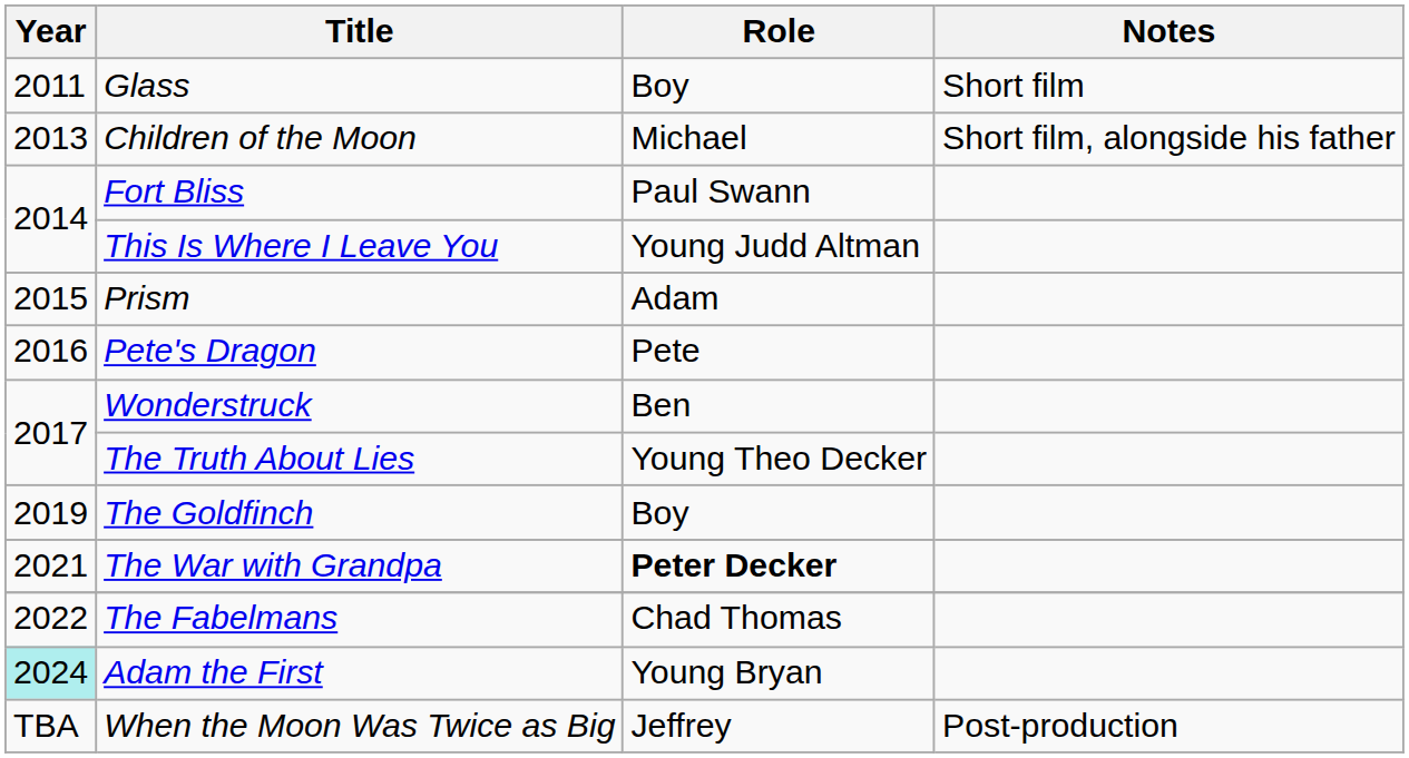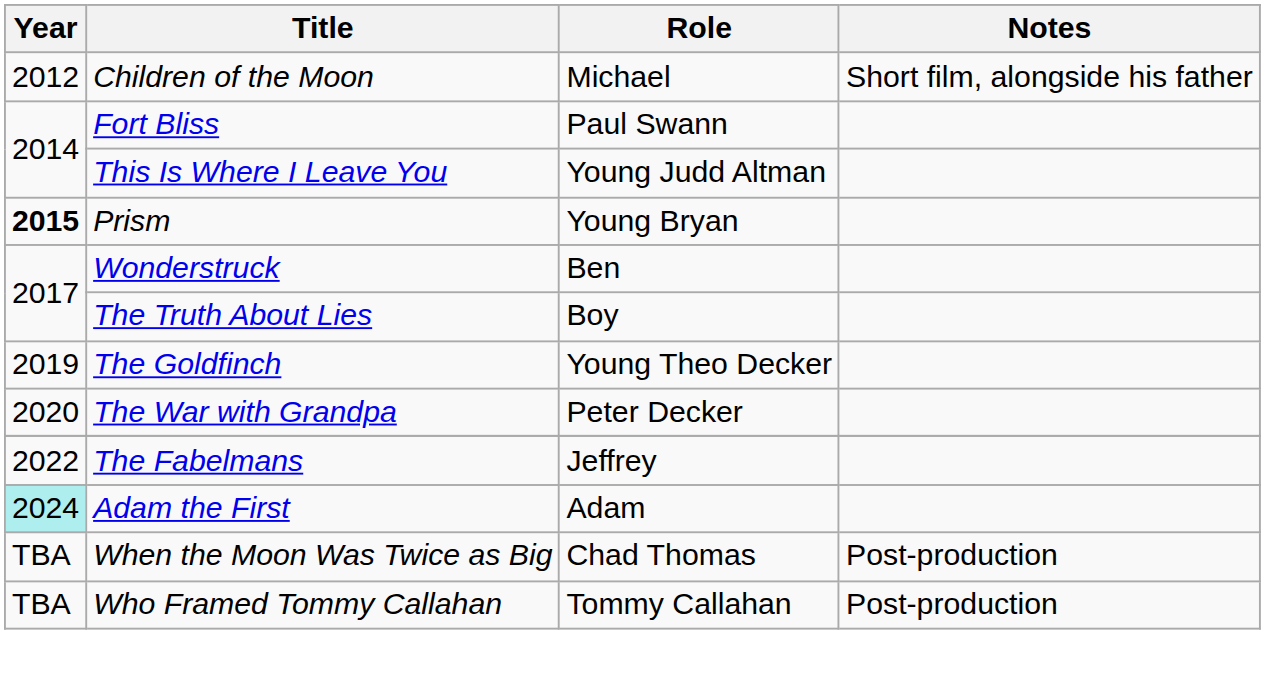- row: 2011 | Glass | Boy | Short film
Children of the Moon | Year: 2013 -> 2012
Prism | Year: normal -> bold
Prism | Role: Adam -> Young Bryan
- row: 2016 | Pete's Dragon | Pete
The Truth About Lies | Role: Young Theo Decker -> Boy
The Goldfinch | Role: Boy -> Young Theo Decker
The War with Grandpa | Year: 2021 -> 2020
The War with Grandpa | Role: bold -> normal
The Fabelmans | Role: Chad Thomas -> Jeffrey
Adam the First | Role: Young Bryan -> Adam
When the Moon Was Twice as Big | Role: Jeffrey -> Chad Thomas
+ row: TBA | Who Framed Tommy Callahan | Tommy Callahan | Post-production
